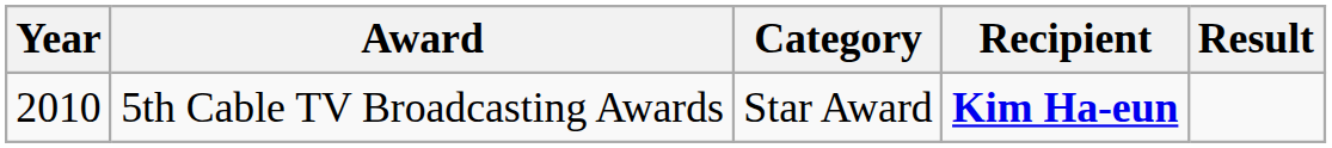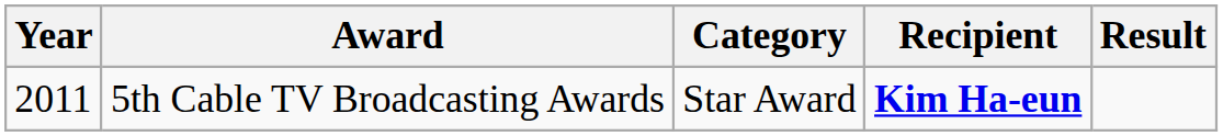5th Cable TV Broadcasting Awards | Year: 2010 -> 2011
